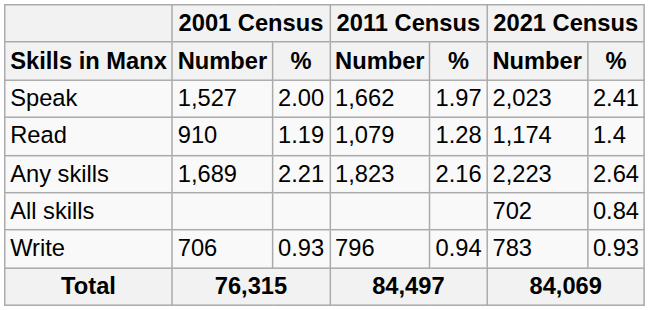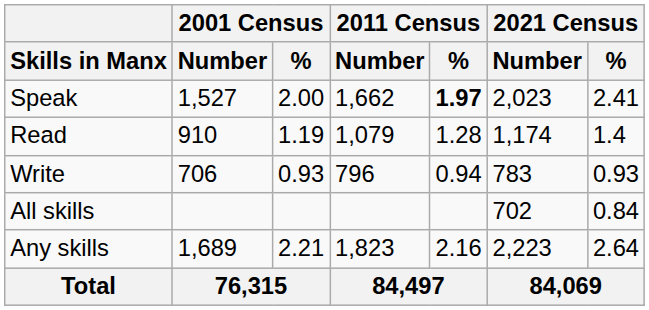Speak | 2011 Census / %: normal -> bold
rows swapped: Write <-> Any skills
